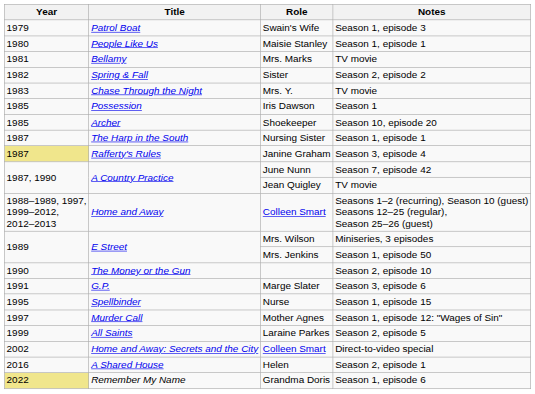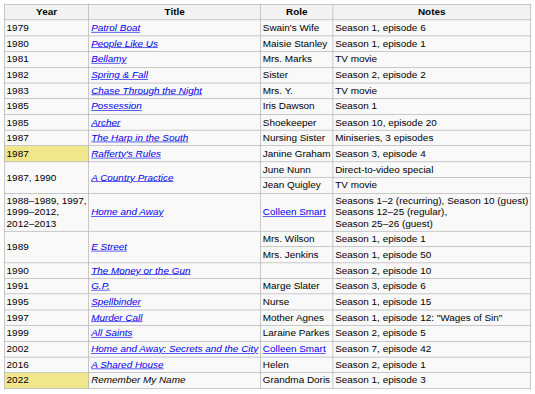Swain's Wife | Notes: Season 1, episode 3 -> Season 1, episode 6
Nursing Sister | Notes: Season 1, episode 1 -> Miniseries, 3 episodes
June Nunn | Notes: Season 7, episode 42 -> Direct-to-video special
Mrs. Wilson | Notes: Miniseries, 3 episodes -> Season 1, episode 1
Home and Away: Secrets and the City / Colleen Smart | Notes: Direct-to-video special -> Season 7, episode 42
Grandma Doris | Notes: Season 1, episode 6 -> Season 1, episode 3
